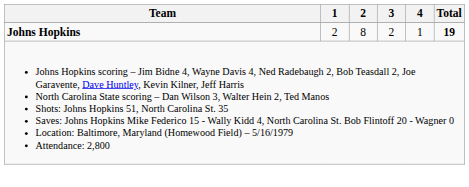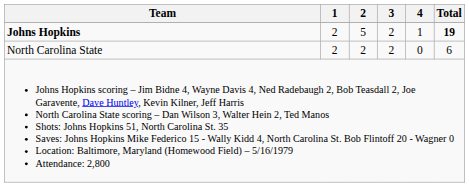Johns Hopkins | 2: 8 -> 5
+ row: North Carolina State | 2 | 2 | 2 | 0 | 6
